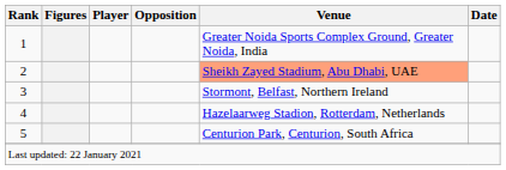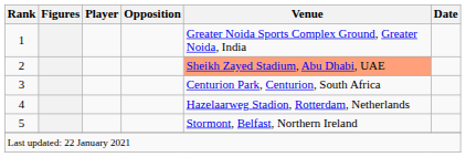3 | Venue: Stormont, Belfast, Northern Ireland -> Centurion Park, Centurion, South Africa
5 | Venue: Centurion Park, Centurion, South Africa -> Stormont, Belfast, Northern Ireland
